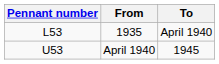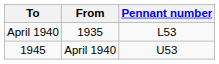columns swapped: Pennant number <-> To
